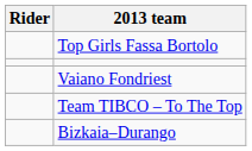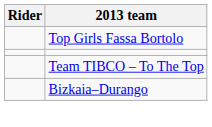- row: Vaiano Fondriest
